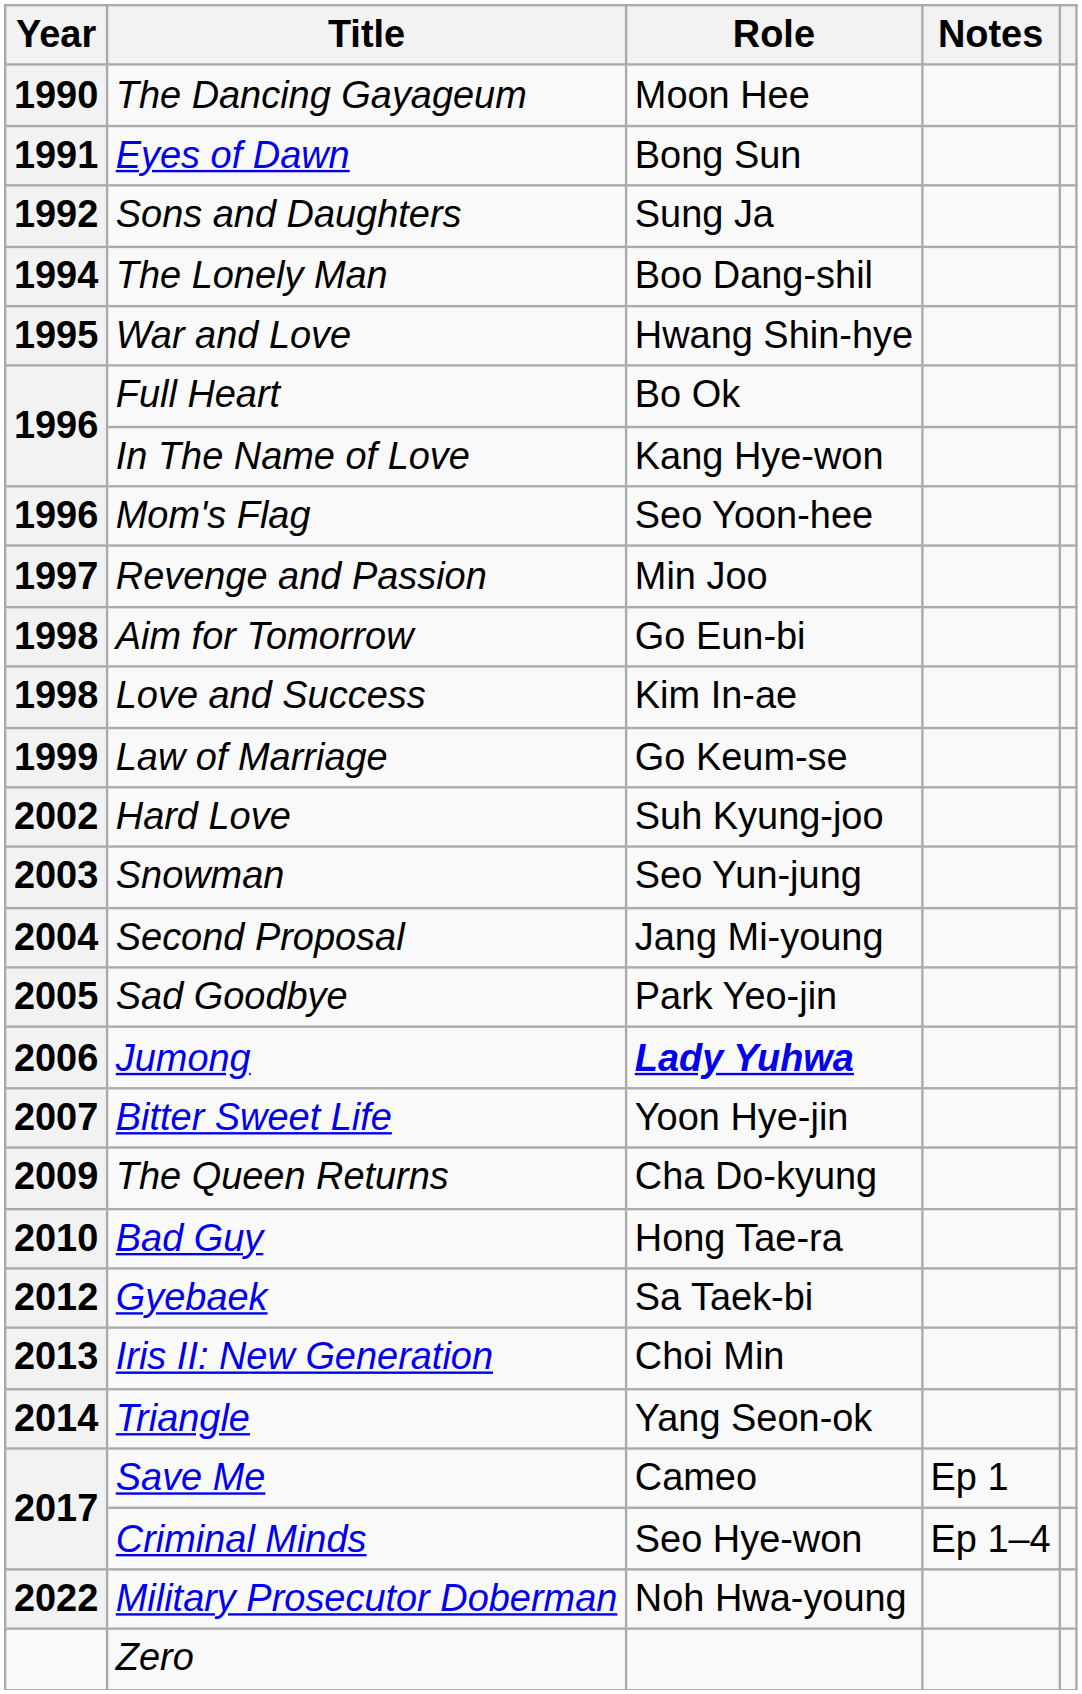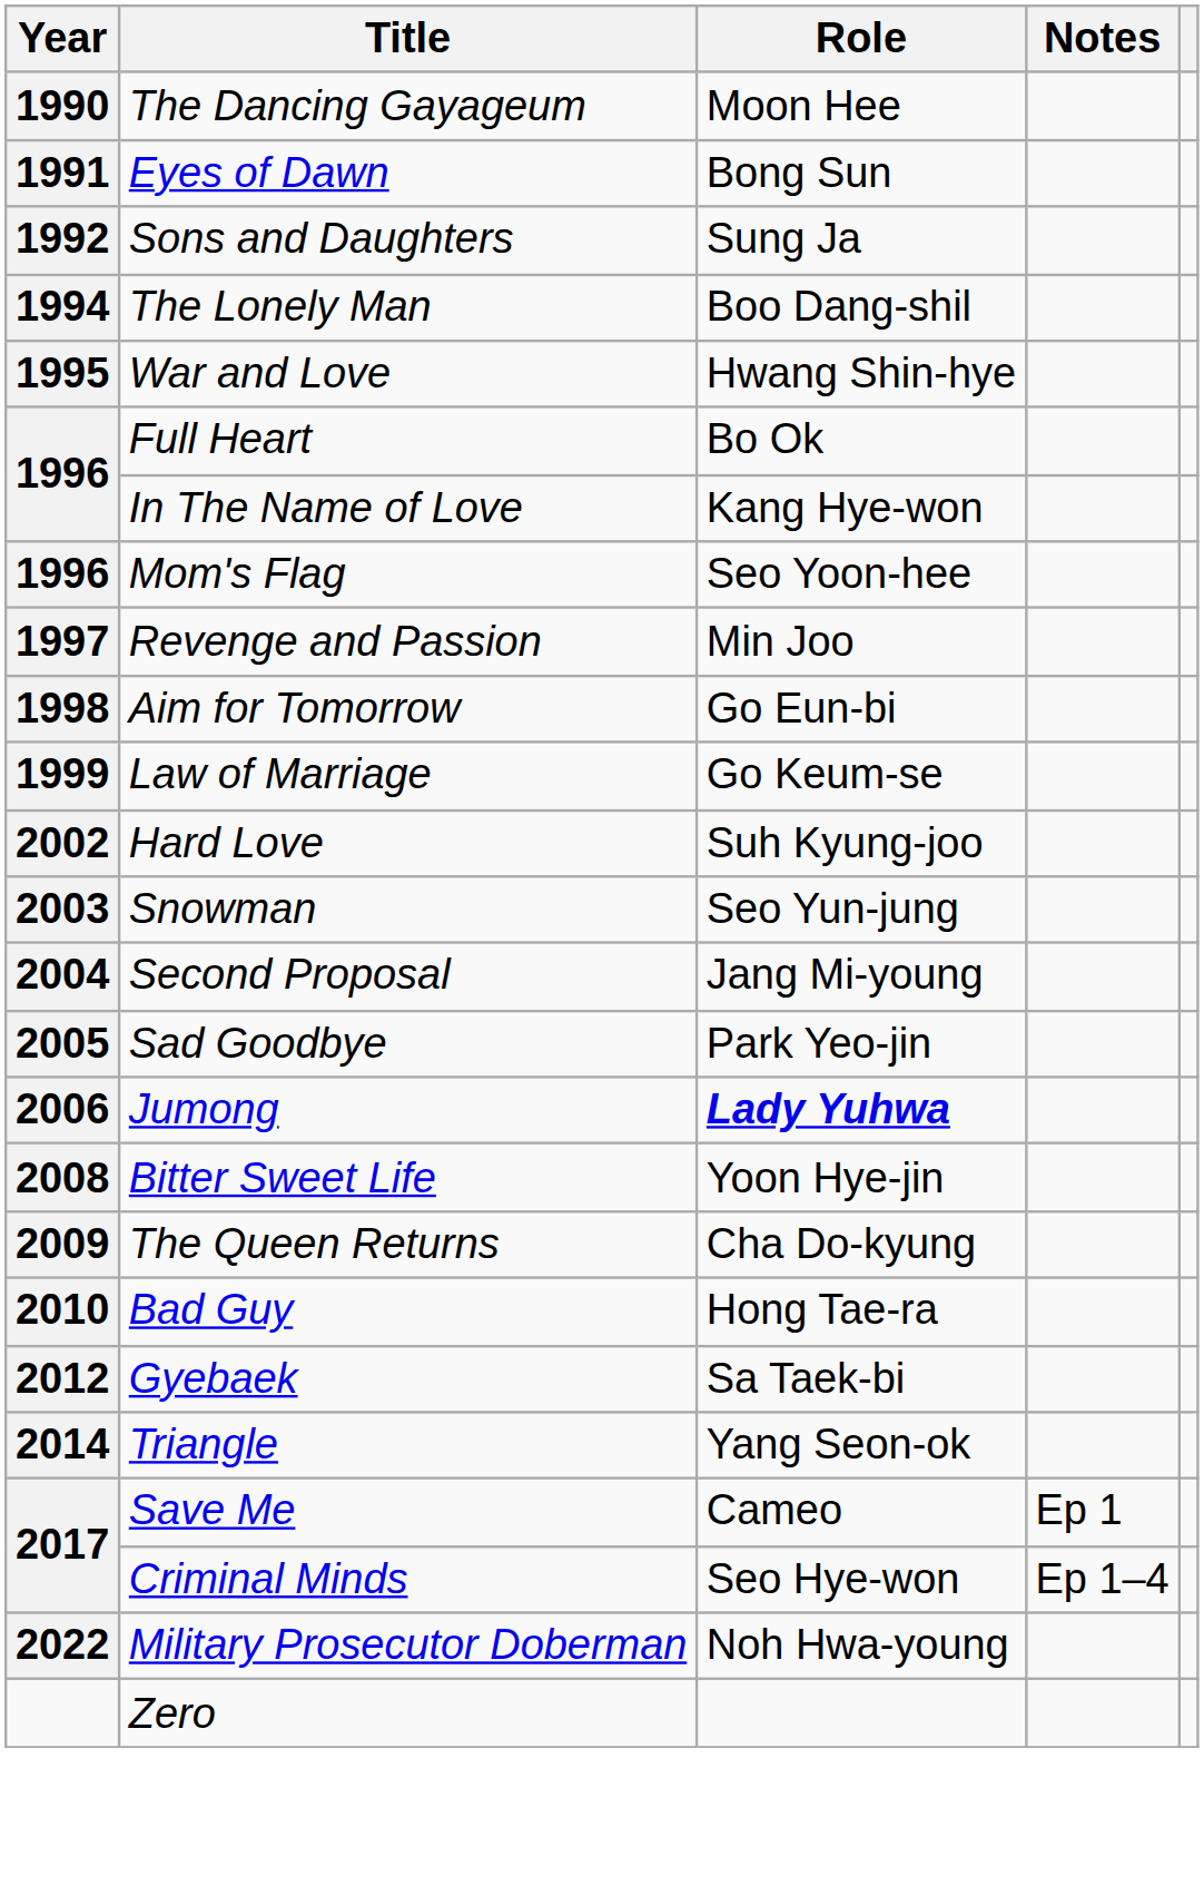- row: 1998 | Love and Success | Kim In-ae
Bitter Sweet Life | Year: 2007 -> 2008
- row: 2013 | Iris II: New Generation | Choi Min
